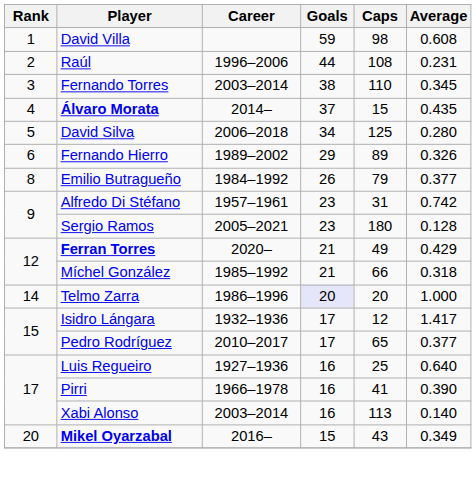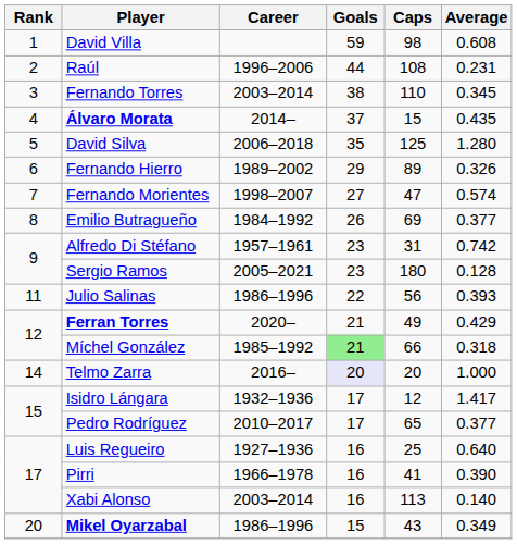David Silva | Goals: 34 -> 35
David Silva | Average: 0.280 -> 1.280
+ row: 7 | Fernando Morientes | 1998–2007 | 27 | 47 | 0.574
Emilio Butragueño | Caps: 79 -> 69
+ row: 11 | Julio Salinas | 1986–1996 | 22 | 56 | 0.393
Míchel González | Goals: no background -> lightgreen background
Telmo Zarra | Career: 1986–1996 -> 2016–
Mikel Oyarzabal | Career: 2016– -> 1986–1996
